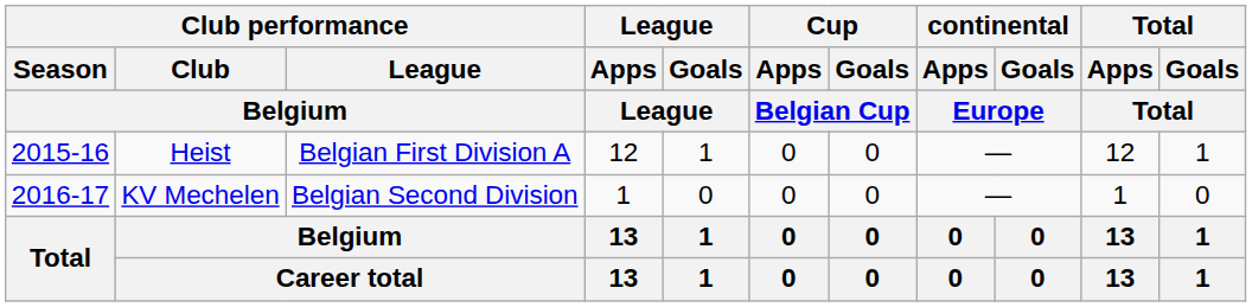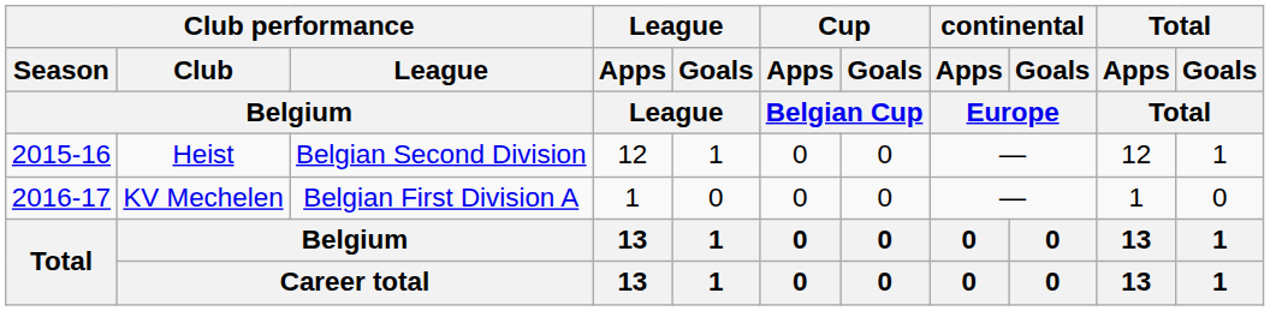Heist | Club performance / League / Belgium: Belgian First Division A -> Belgian Second Division
KV Mechelen | Club performance / League / Belgium: Belgian Second Division -> Belgian First Division A
